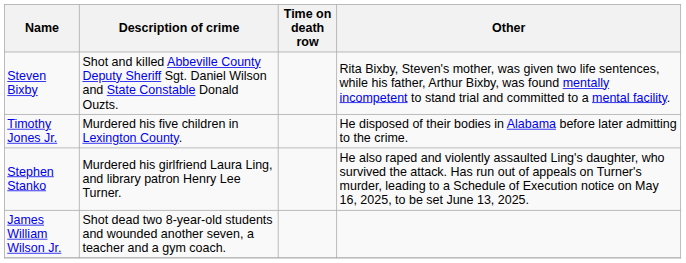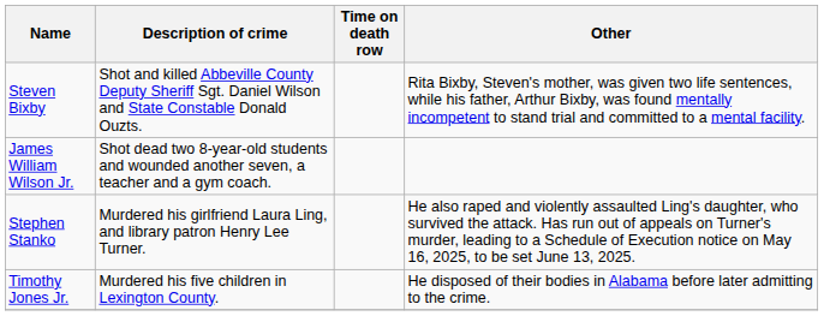rows swapped: Timothy Jones Jr. <-> James William Wilson Jr.
